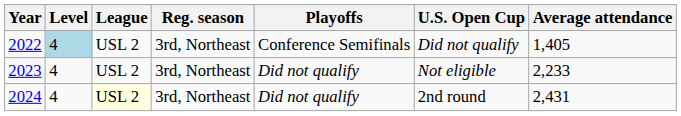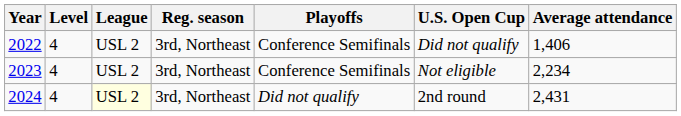2022 | Level: lightblue background -> no background
2022 | Average attendance: 1,405 -> 1,406
2023 | Playoffs: Did not qualify -> Conference Semifinals
2023 | Average attendance: 2,233 -> 2,234
